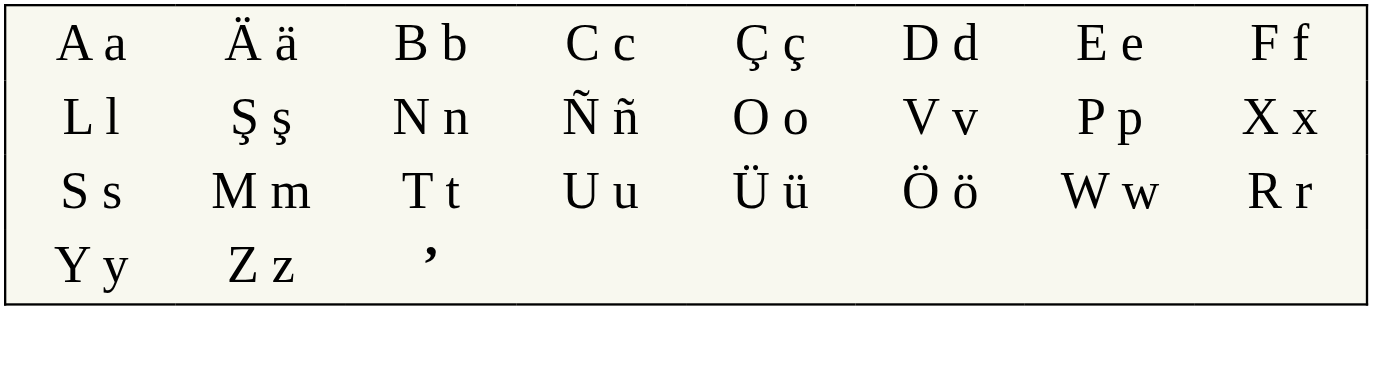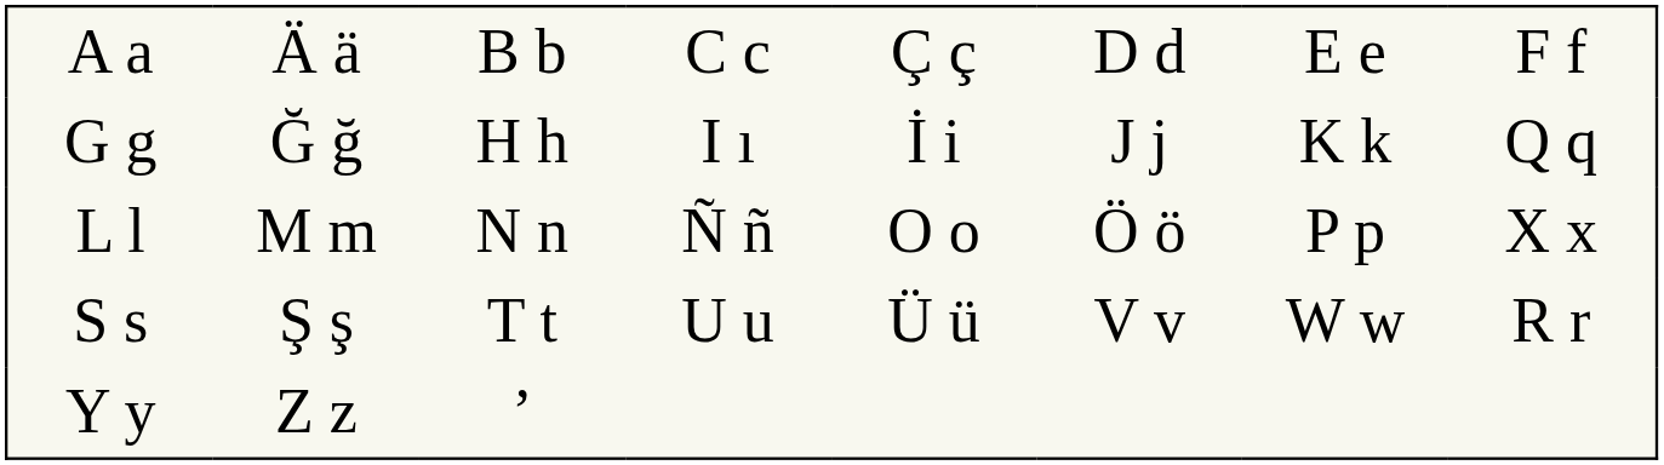+ row: G g | Ğ ğ | H h | I ı | İ i | J j | K k | Q q
L l | column 2: Ş ş -> M m
L l | column 6: V v -> Ö ö
S s | column 2: M m -> Ş ş
S s | column 6: Ö ö -> V v
Y y | column 3: bold -> normal
